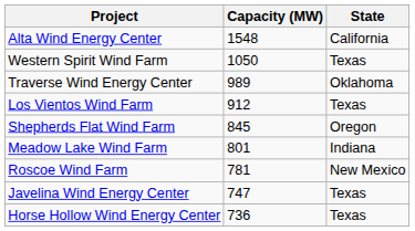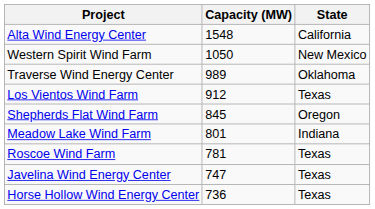Western Spirit Wind Farm | State: Texas -> New Mexico
Roscoe Wind Farm | State: New Mexico -> Texas
